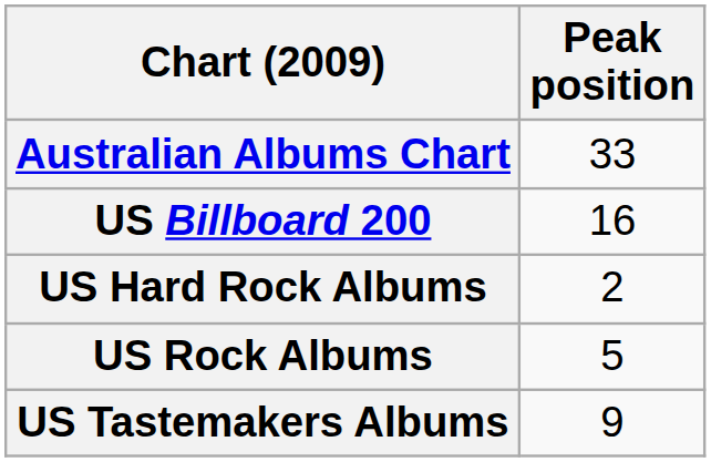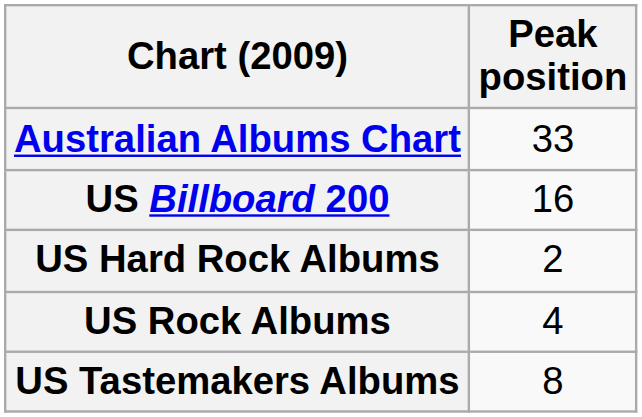US Rock Albums | Peak position: 5 -> 4
US Tastemakers Albums | Peak position: 9 -> 8
